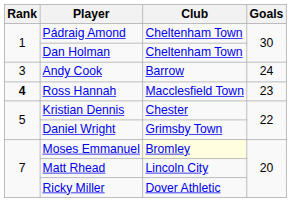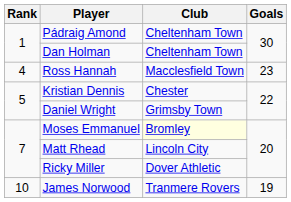- row: 3 | Andy Cook | Barrow | 24
Ross Hannah | Rank: bold -> normal
+ row: 10 | James Norwood | Tranmere Rovers | 19
